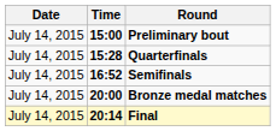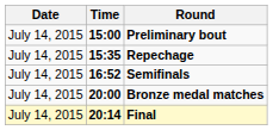- row: July 14, 2015 | 15:28 | Quarterfinals
+ row: July 14, 2015 | 15:35 | Repechage
